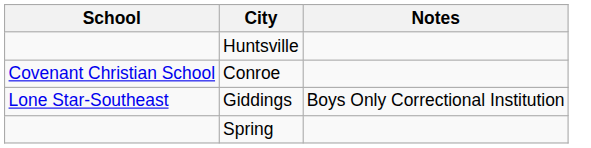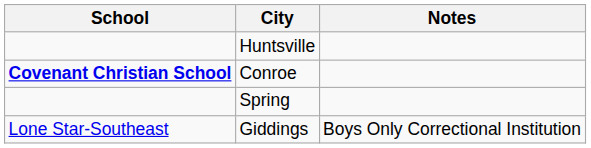Conroe | School: normal -> bold
rows swapped: Giddings <-> Spring
